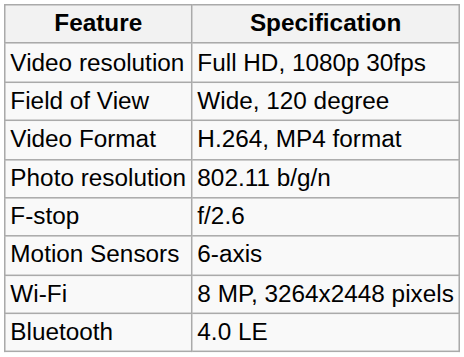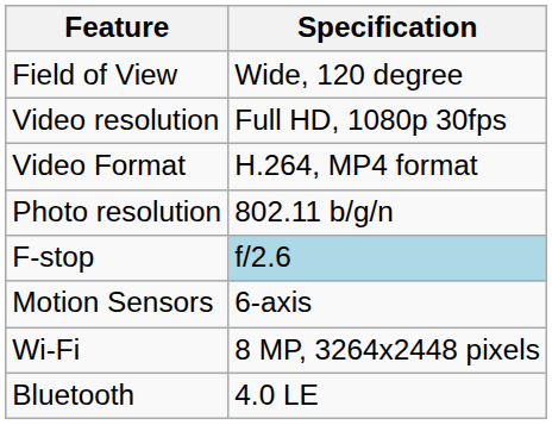rows swapped: Video resolution <-> Field of View
F-stop | Specification: no background -> lightblue background
